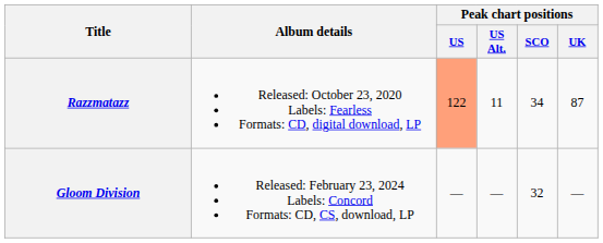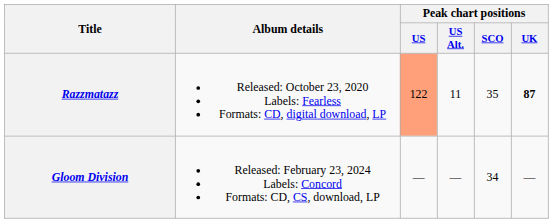Razzmatazz | Peak chart positions / SCO: 34 -> 35
Razzmatazz | Peak chart positions / UK: normal -> bold
Gloom Division | Peak chart positions / SCO: 32 -> 34
